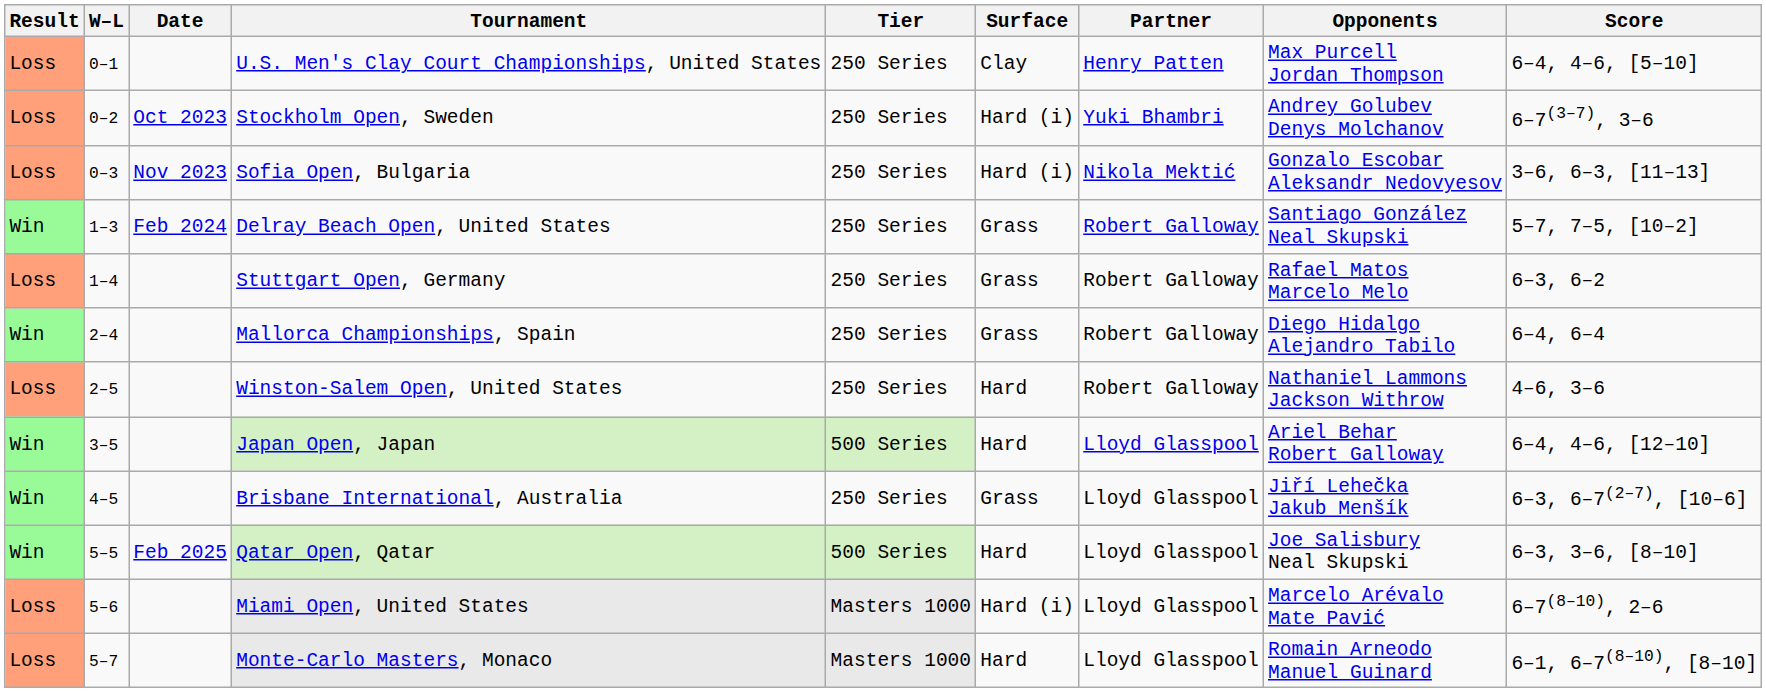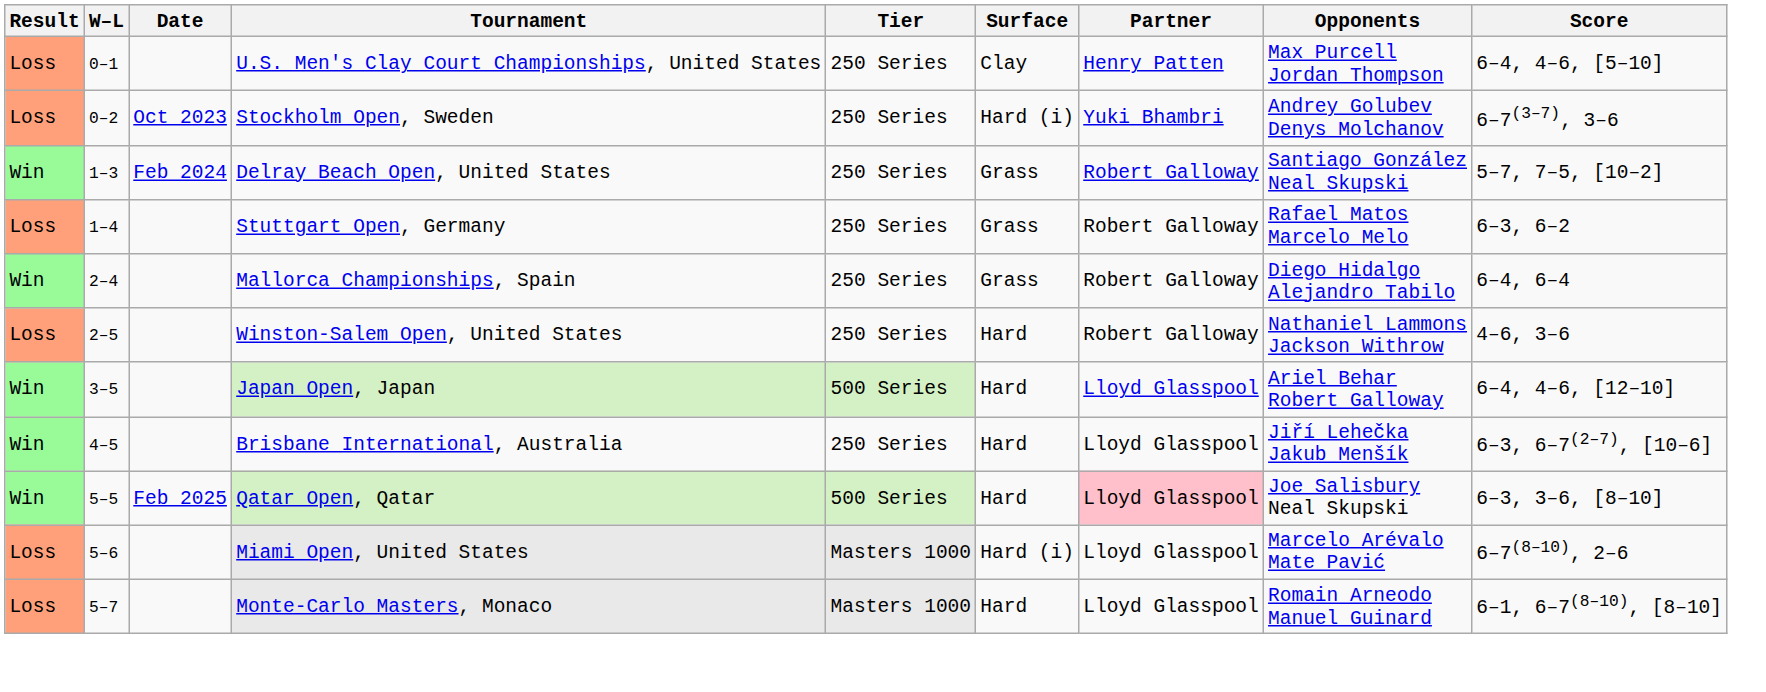- row: Loss | 0–3 | Nov 2023 | Sofia Open, Bulgaria | 250 Series | Hard (i) | Nikola Mektić | Gonzalo Escobar Aleksandr Nedovyesov | 3–6, 6–3, [11–13]
Brisbane International, Australia | Surface: Grass -> Hard
Qatar Open, Qatar | Partner: no background -> pink background
